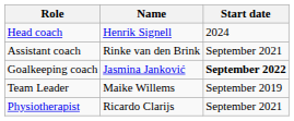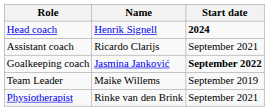Head coach | Start date: normal -> bold
Assistant coach | Name: Rinke van den Brink -> Ricardo Clarijs
Physiotherapist | Name: Ricardo Clarijs -> Rinke van den Brink
